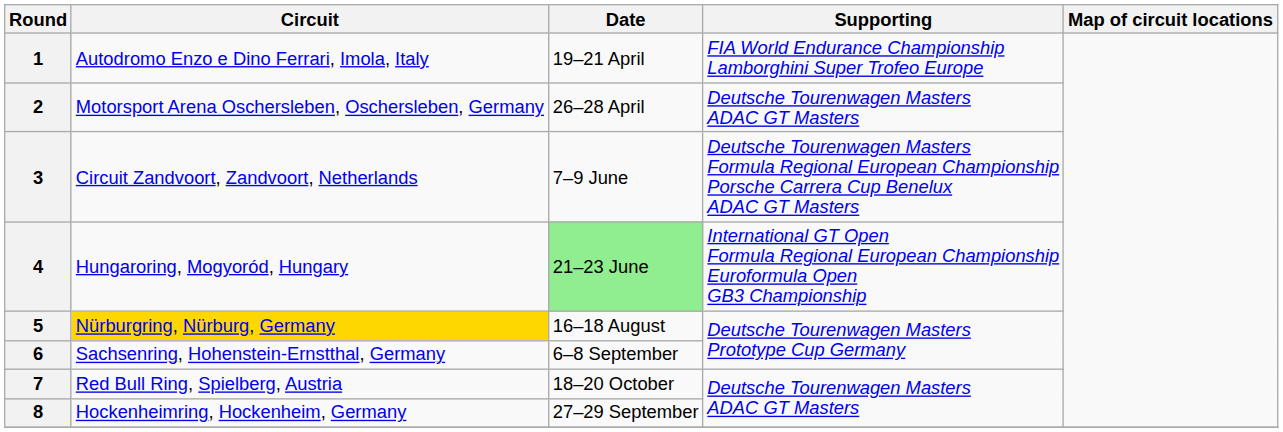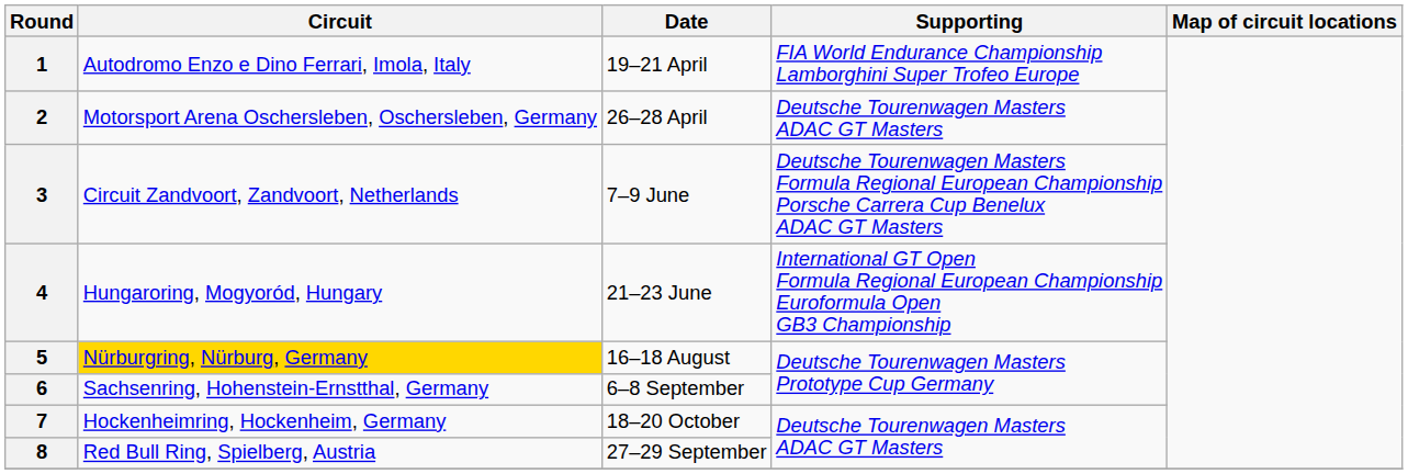4 | Date: lightgreen background -> no background
7 | Circuit: Red Bull Ring, Spielberg, Austria -> Hockenheimring, Hockenheim, Germany
8 | Circuit: Hockenheimring, Hockenheim, Germany -> Red Bull Ring, Spielberg, Austria
